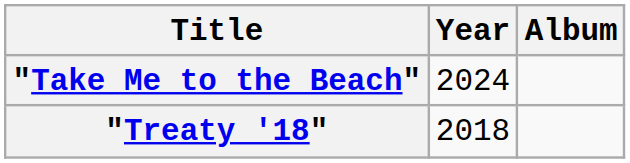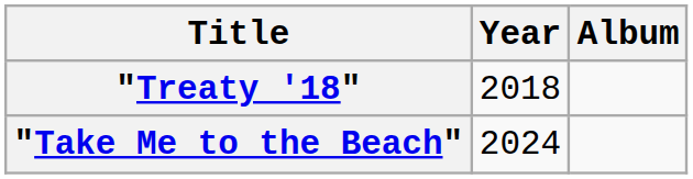rows swapped: "Treaty '18" <-> "Take Me to the Beach"
